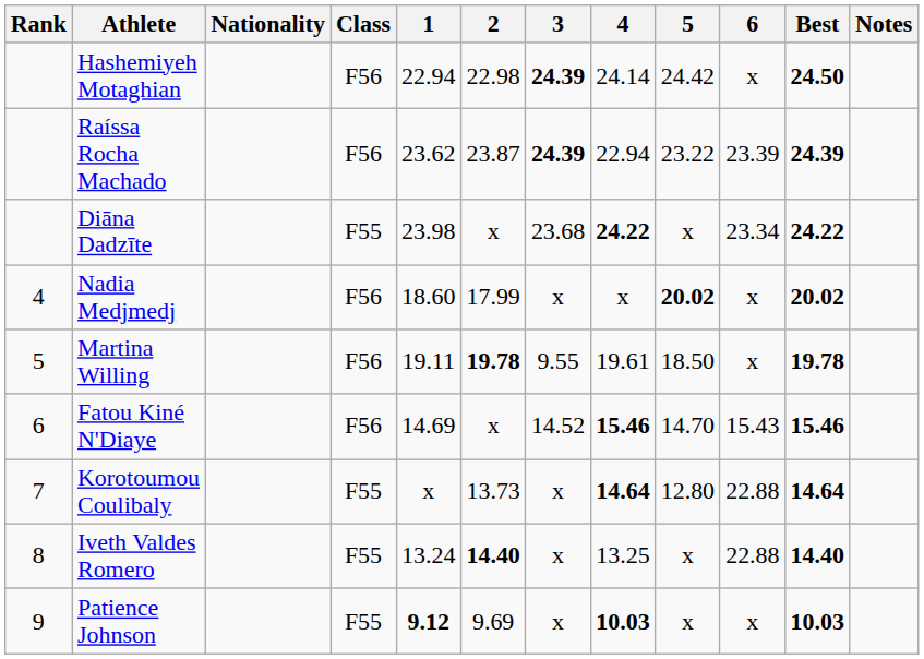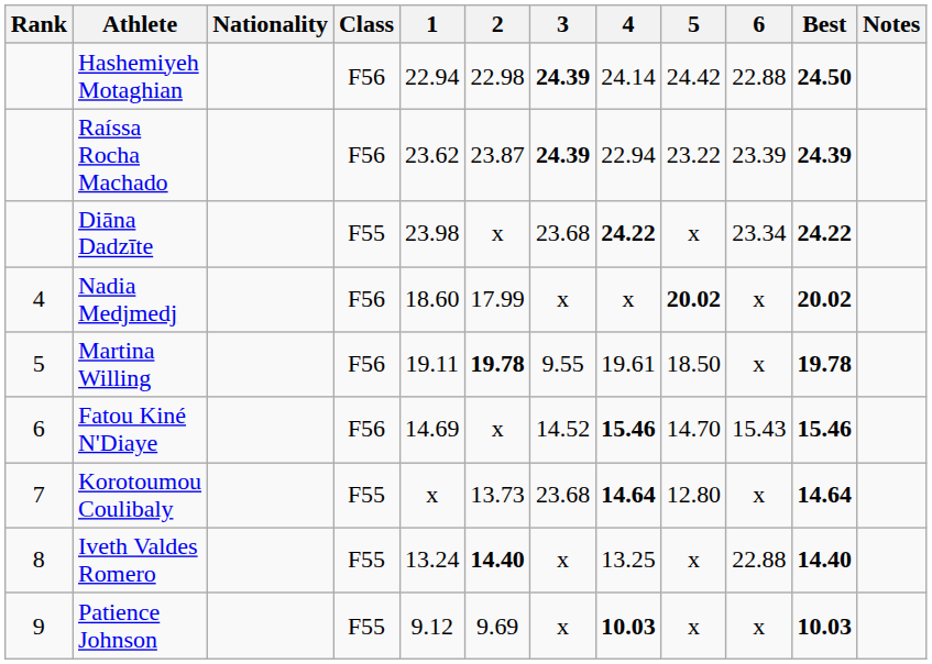Hashemiyeh Motaghian | 6: x -> 22.88
Korotoumou Coulibaly | 3: x -> 23.68
Korotoumou Coulibaly | 6: 22.88 -> x
Patience Johnson | 1: bold -> normal
